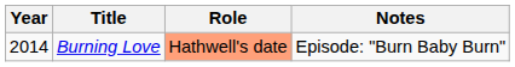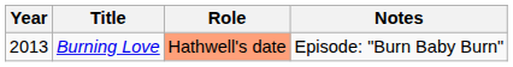Burning Love | Year: 2014 -> 2013
